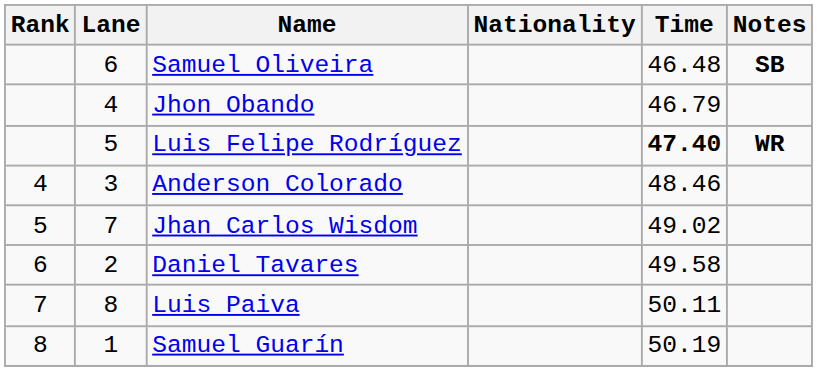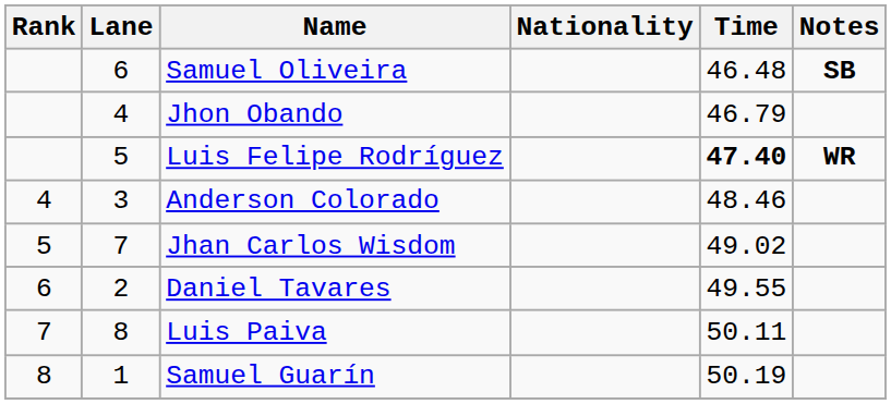Daniel Tavares | Time: 49.58 -> 49.55
